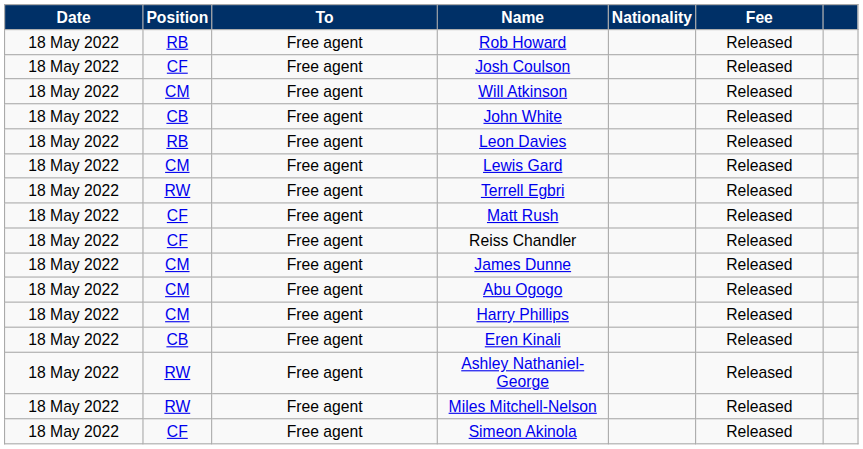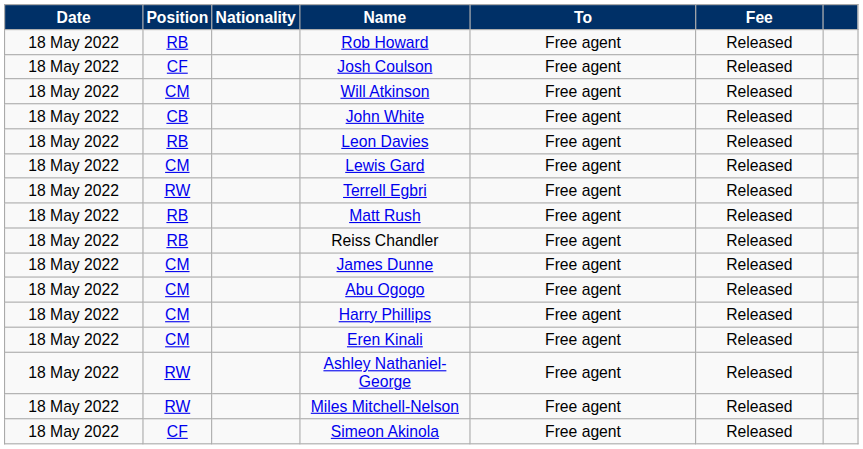columns swapped: Nationality <-> To
Matt Rush | Position: CF -> RB
Reiss Chandler | Position: CF -> RB
Eren Kinali | Position: CB -> CM
